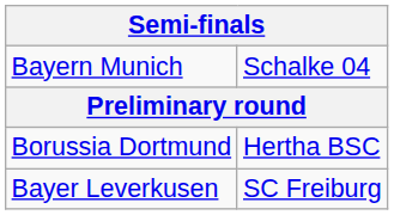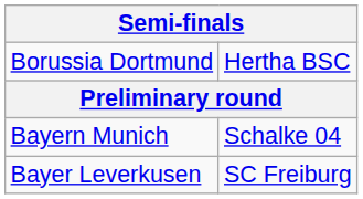rows swapped: Bayern Munich <-> Borussia Dortmund
